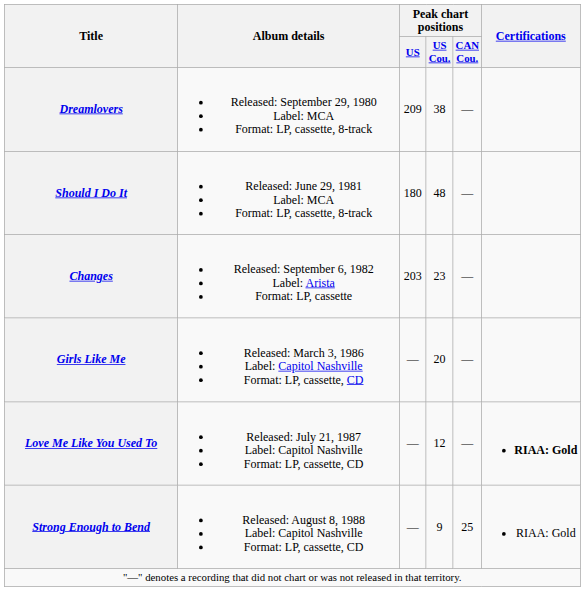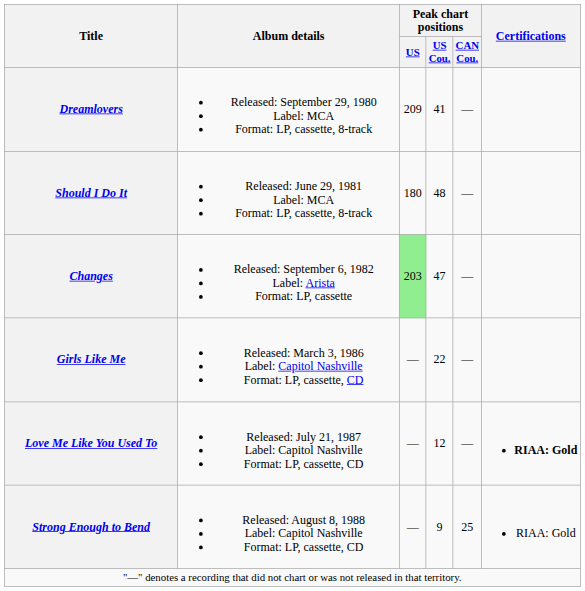Dreamlovers | Peak chart positions / US Cou.: 38 -> 41
Changes | Peak chart positions / US: no background -> lightgreen background
Changes | Peak chart positions / US Cou.: 23 -> 47
Girls Like Me | Peak chart positions / US Cou.: 20 -> 22
